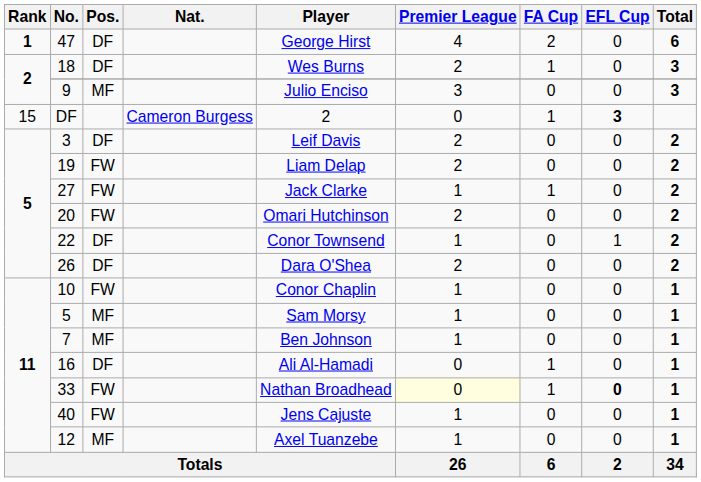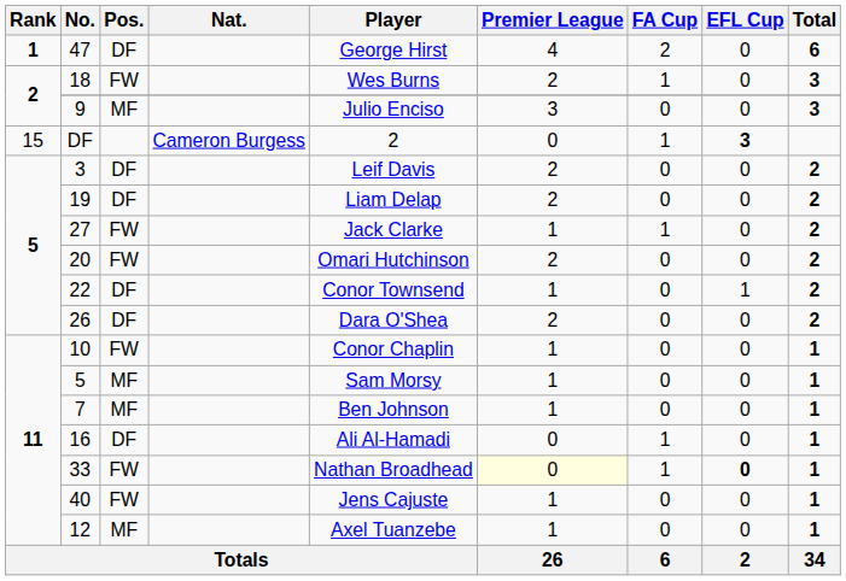18 | Pos.: DF -> FW
19 | Pos.: FW -> DF
